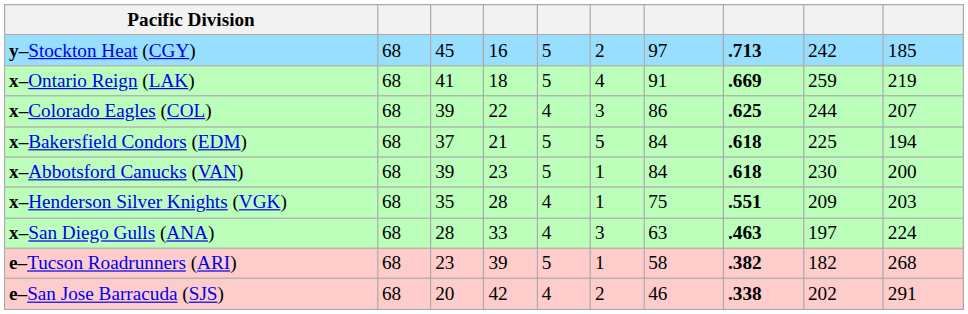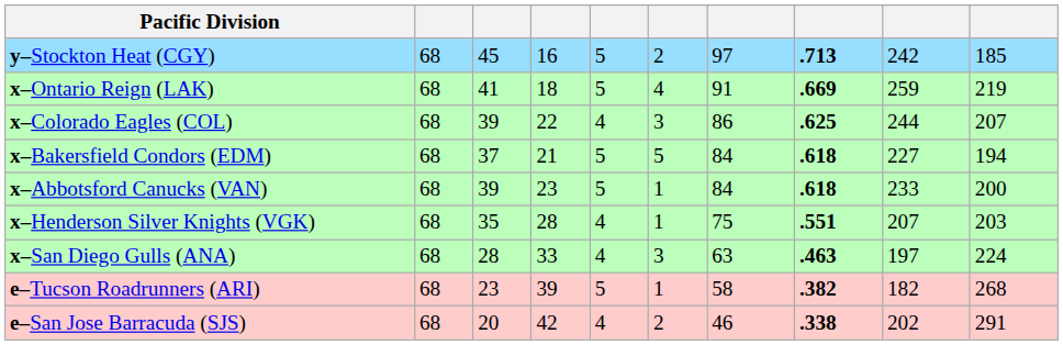x–Bakersfield Condors (EDM) | column 9: 225 -> 227
x–Abbotsford Canucks (VAN) | column 9: 230 -> 233
x–Henderson Silver Knights (VGK) | column 9: 209 -> 207
